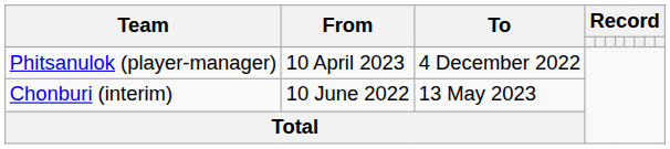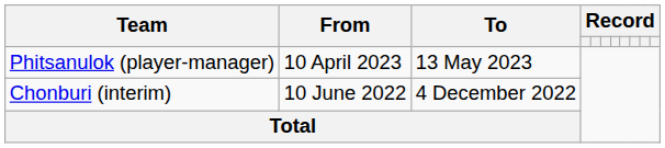Phitsanulok (player-manager) | To: 4 December 2022 -> 13 May 2023
Chonburi (interim) | To: 13 May 2023 -> 4 December 2022
